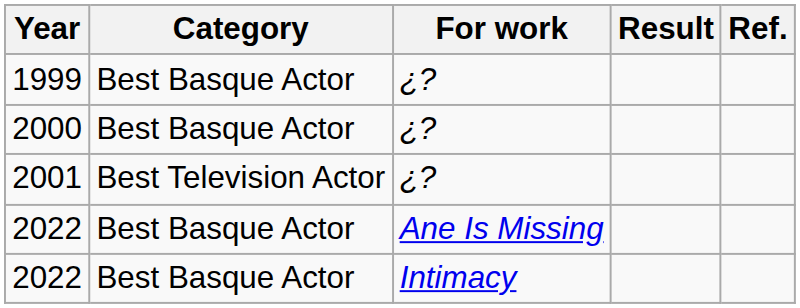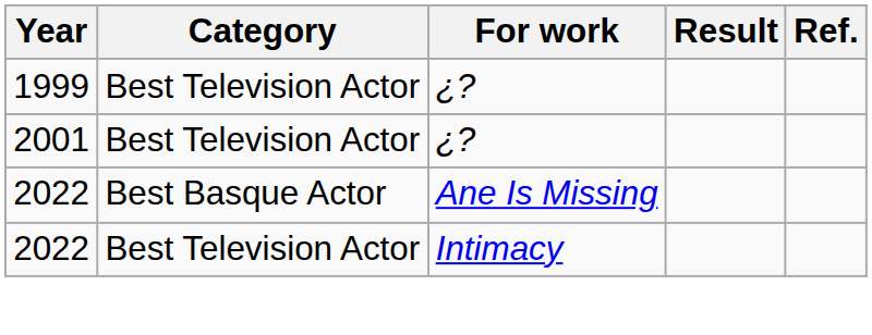1999 | Category: Best Basque Actor -> Best Television Actor
- row: 2000 | Best Basque Actor | ¿?
2022 / Intimacy | Category: Best Basque Actor -> Best Television Actor
